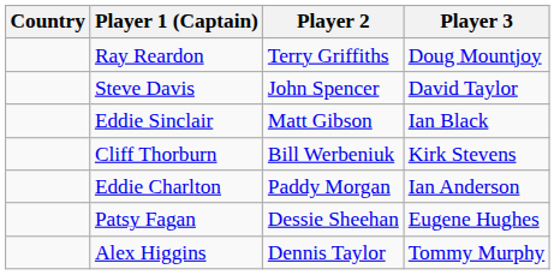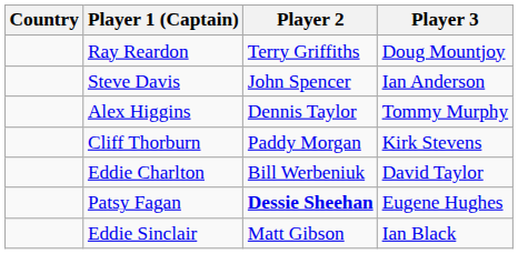Steve Davis | Player 3: David Taylor -> Ian Anderson
rows swapped: Alex Higgins <-> Eddie Sinclair
Cliff Thorburn | Player 2: Bill Werbeniuk -> Paddy Morgan
Eddie Charlton | Player 2: Paddy Morgan -> Bill Werbeniuk
Eddie Charlton | Player 3: Ian Anderson -> David Taylor
Patsy Fagan | Player 2: normal -> bold
